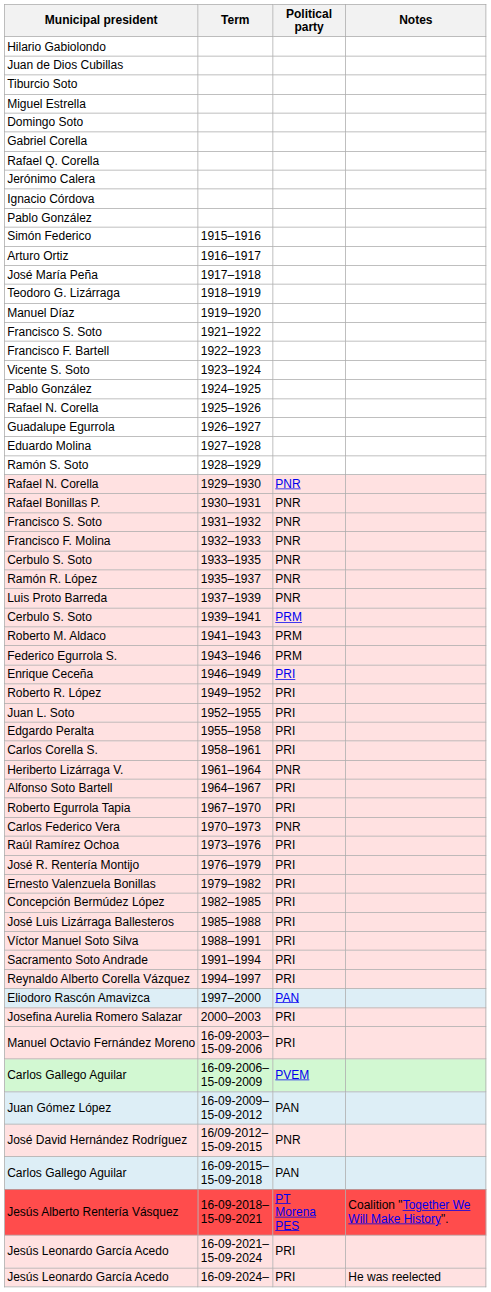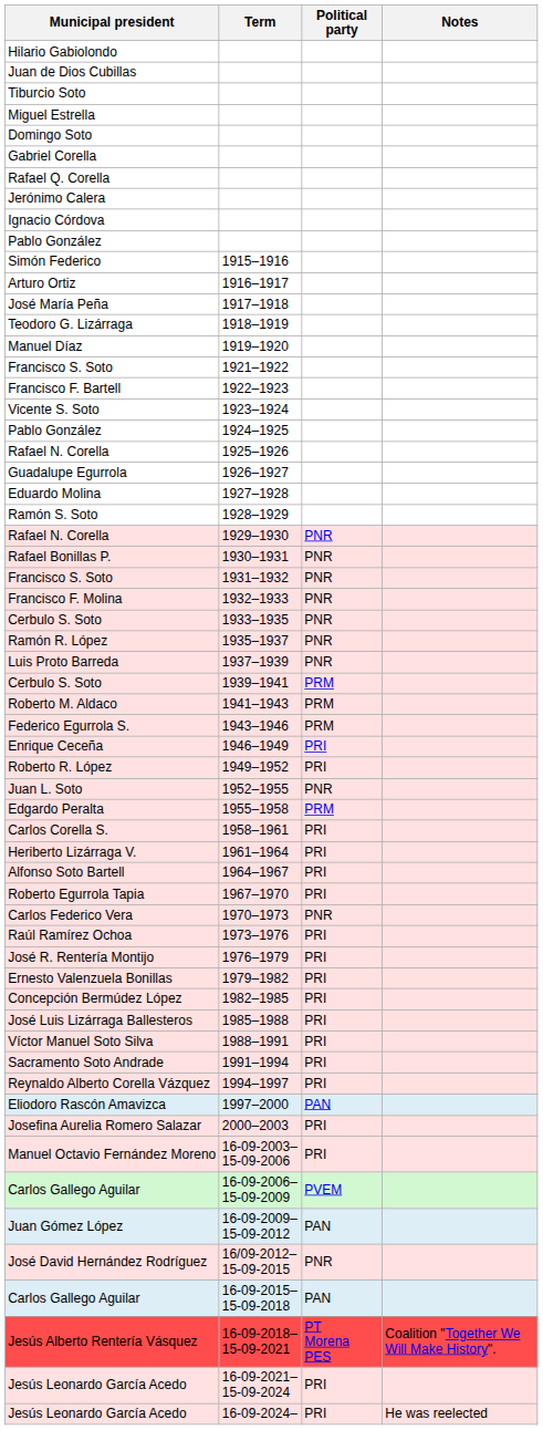Juan L. Soto | Political party: PRI -> PNR
Edgardo Peralta | Political party: PRI -> PRM
Heriberto Lizárraga V. | Political party: PNR -> PRI
